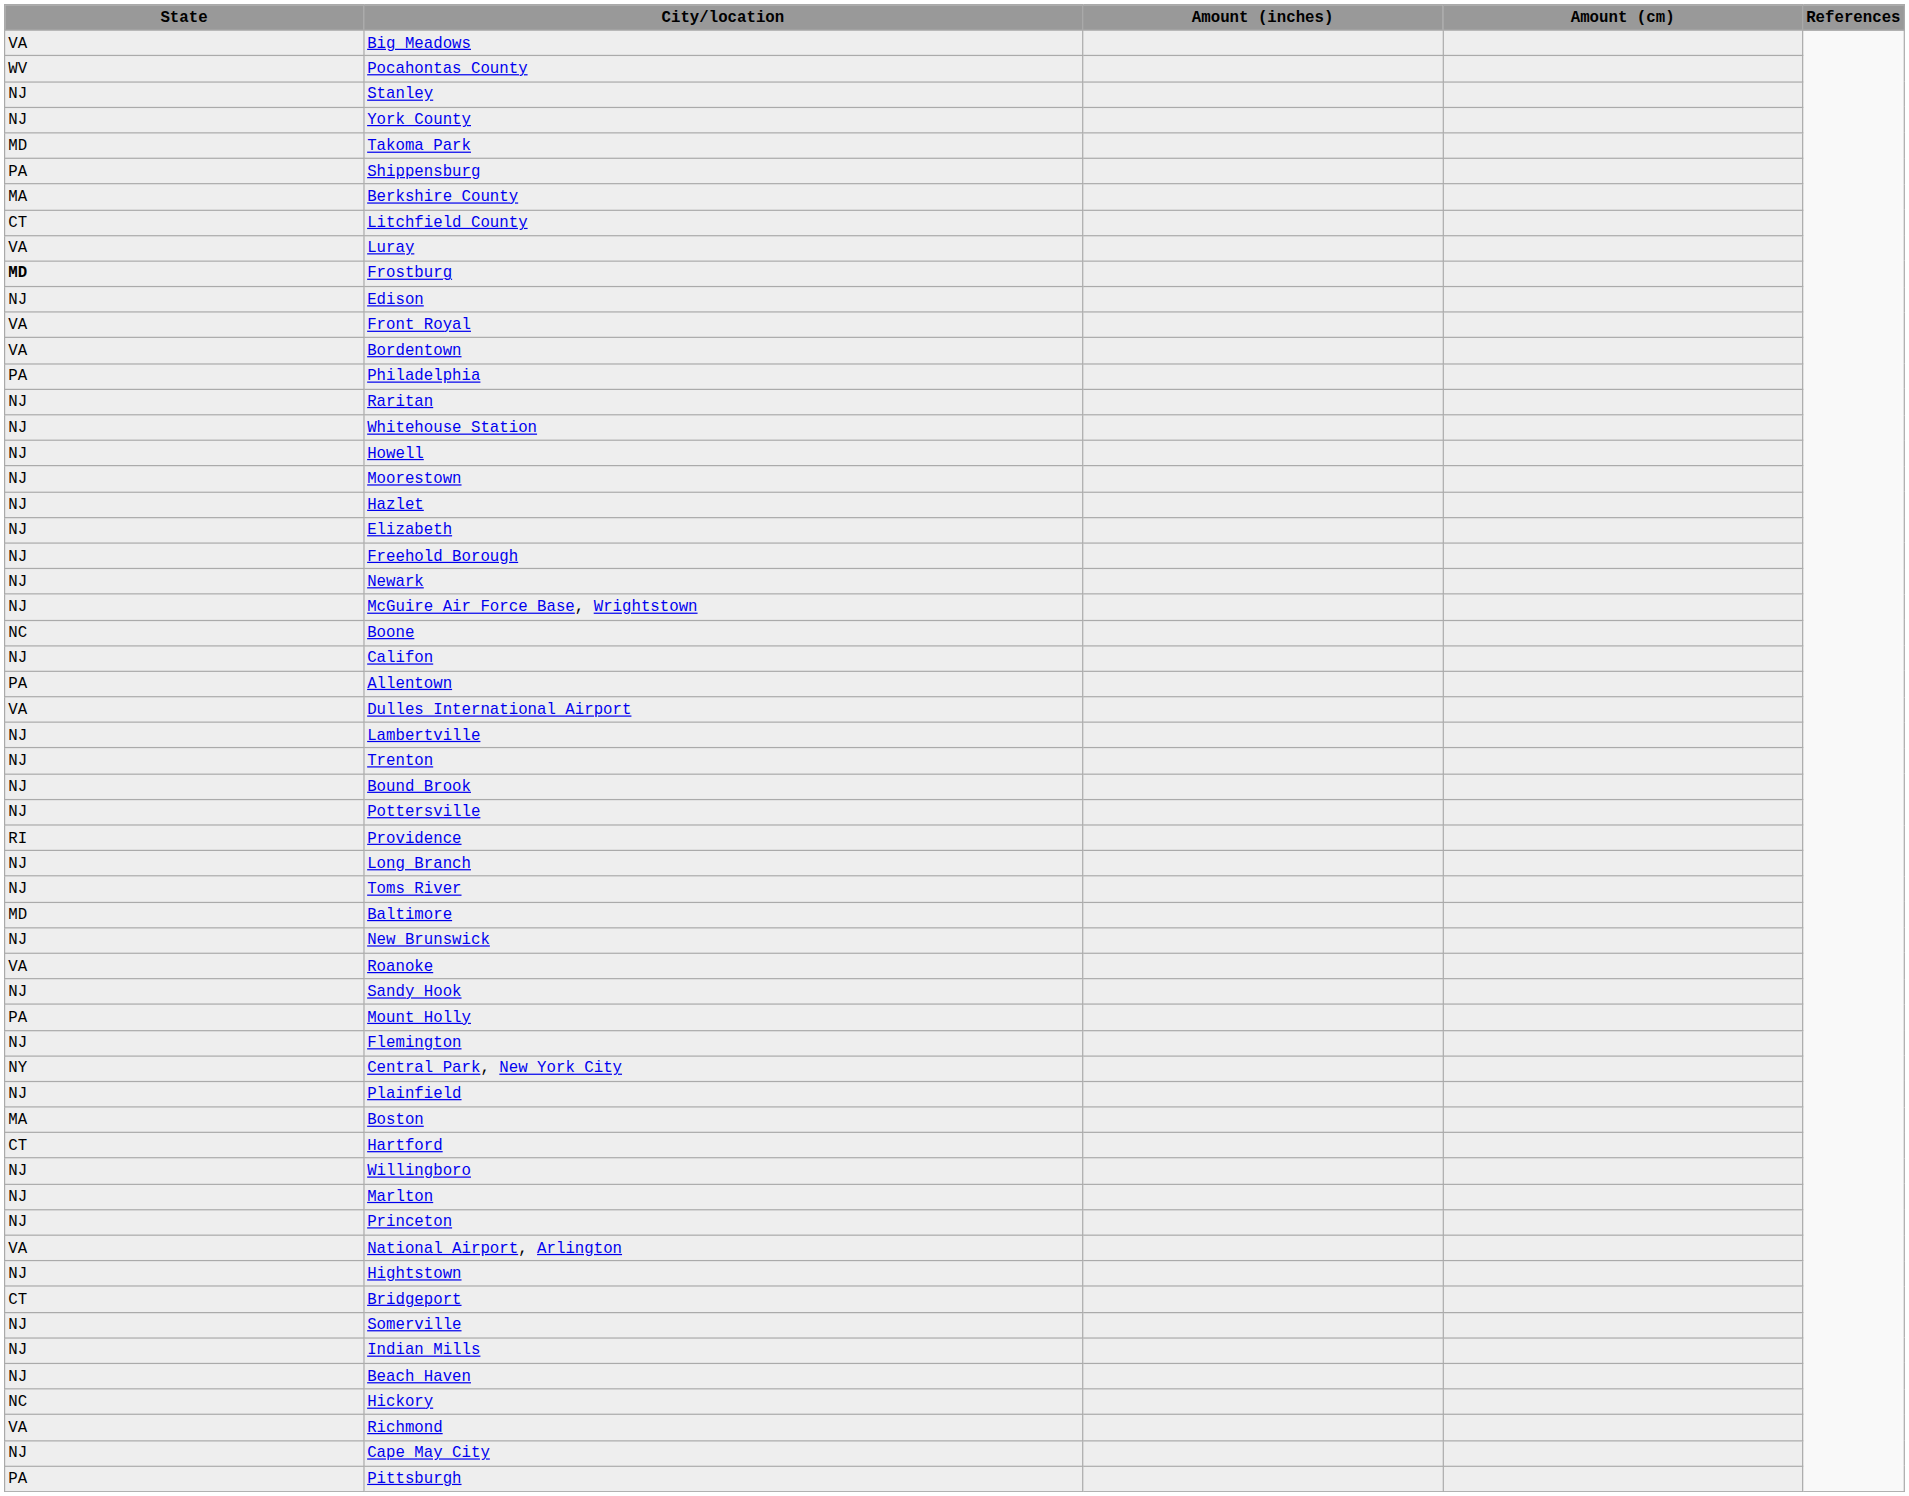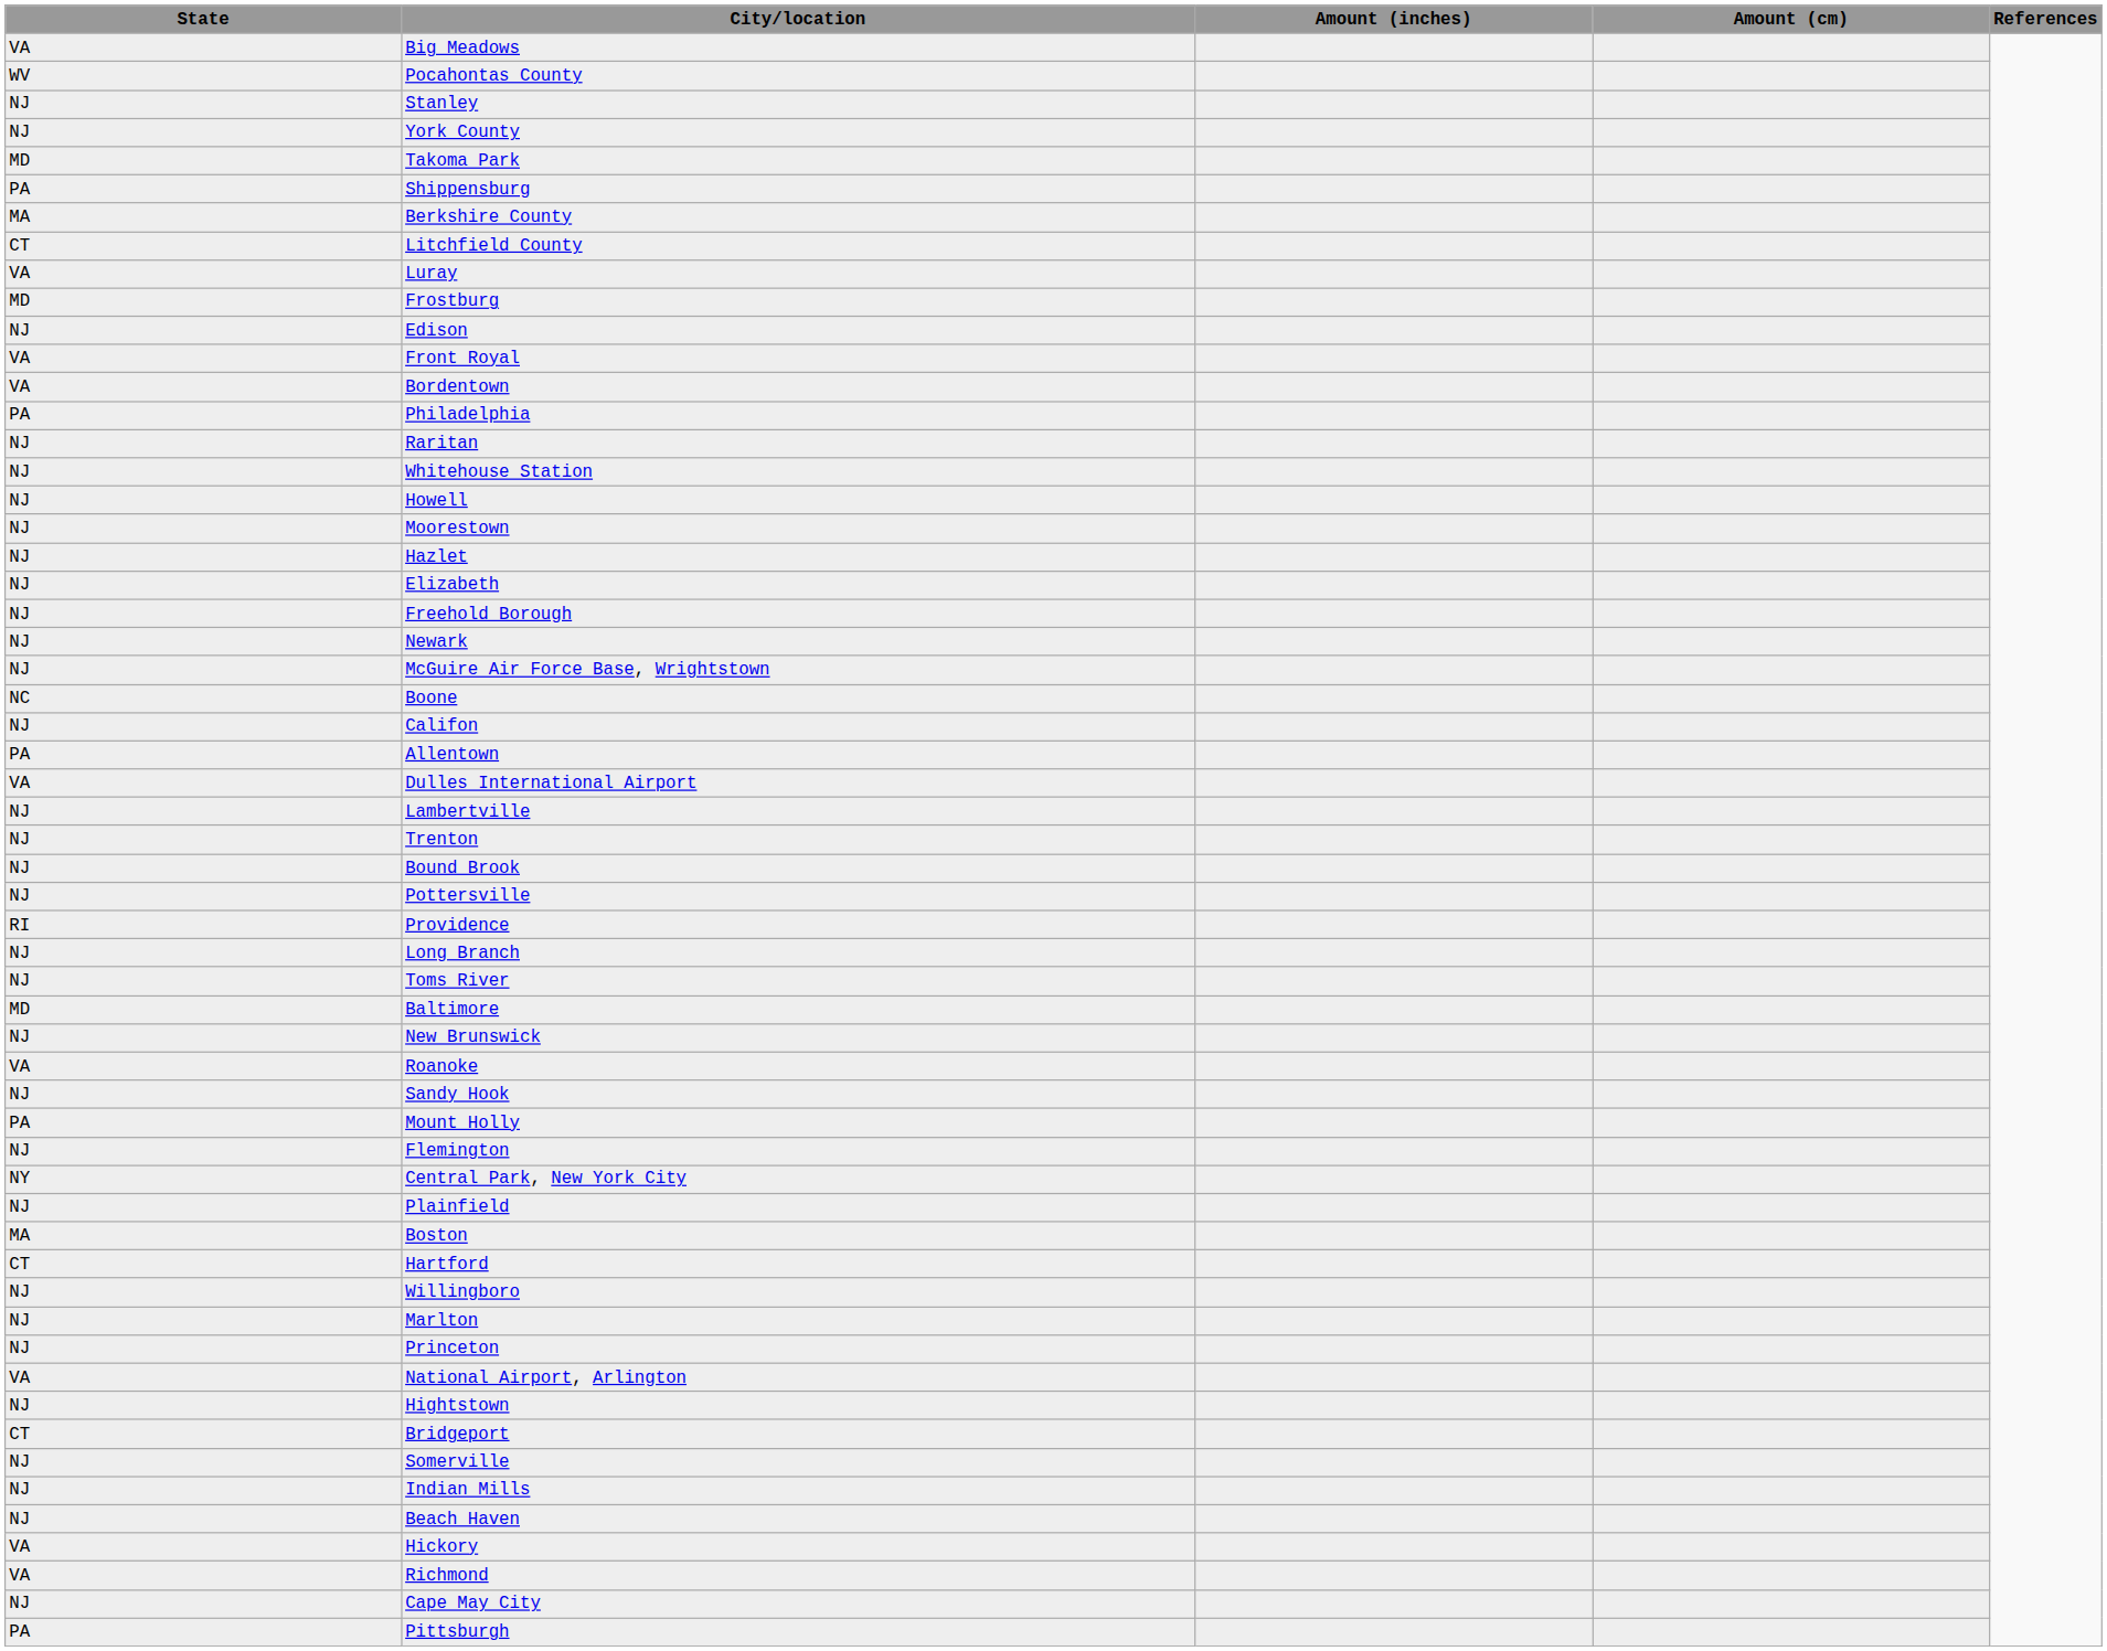Frostburg | State: bold -> normal
Hickory | State: NC -> VA
